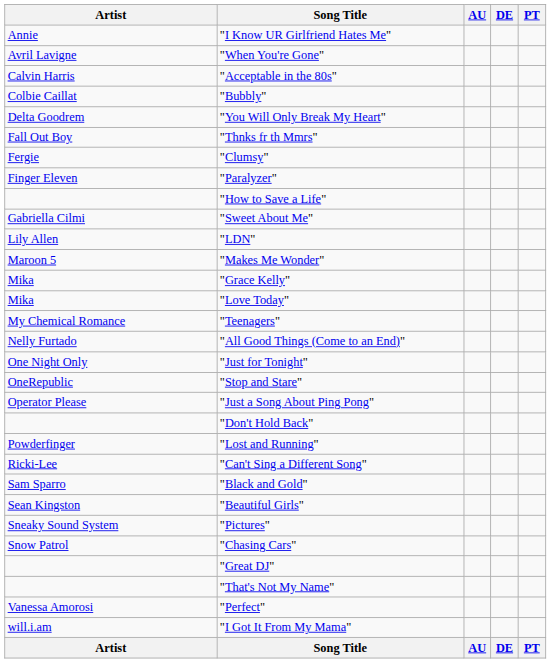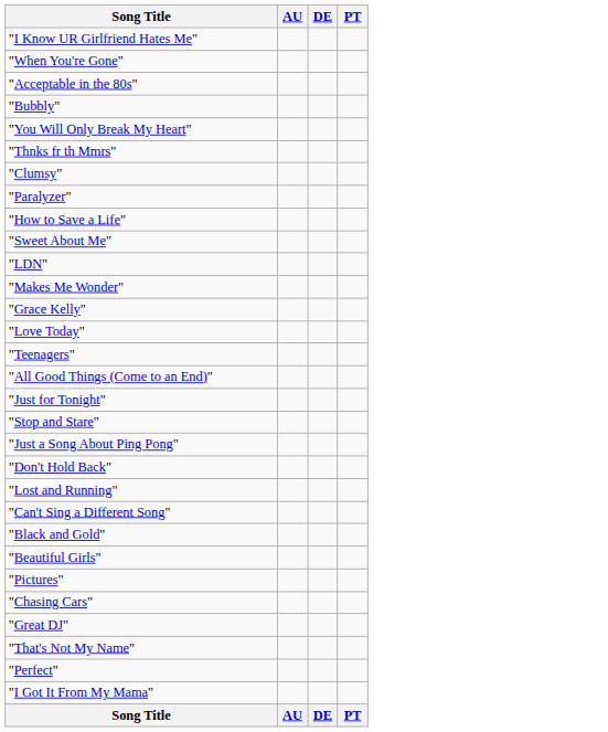- column: Artist | Annie | Avril Lavigne | Calvin Harris | Colbie Caillat | Delta Goodrem | Fall Out Boy | Fergie | Finger Eleven | Gabriella Cilmi | Lily Allen | Maroon 5 | Mika | Mika | My Chemical Romance | Nelly Furtado | One Night Only | OneRepublic | Operator Please | Powderfinger | Ricki-Lee | Sam Sparro | Sean Kingston | Sneaky Sound System | Snow Patrol | Vanessa Amorosi | will.i.am | Artist
